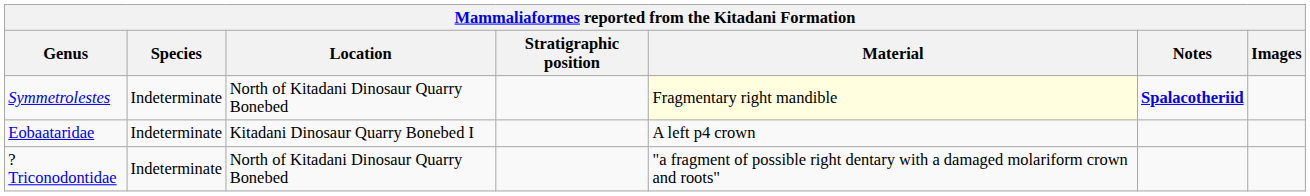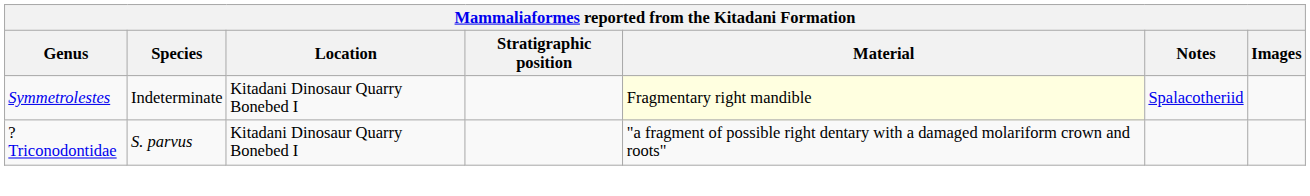Symmetrolestes | Location: North of Kitadani Dinosaur Quarry Bonebed -> Kitadani Dinosaur Quarry Bonebed I
Symmetrolestes | Notes: bold -> normal
- row: Eobaataridae | Indeterminate | Kitadani Dinosaur Quarry Bonebed I | A left p4 crown
?Triconodontidae | Species: Indeterminate -> S. parvus
?Triconodontidae | Location: North of Kitadani Dinosaur Quarry Bonebed -> Kitadani Dinosaur Quarry Bonebed I
